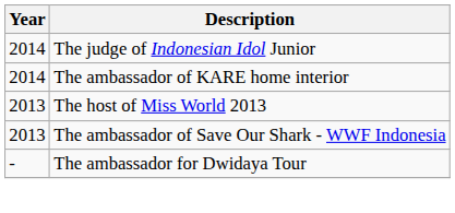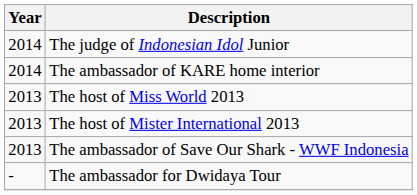+ row: 2013 | The host of Mister International 2013
